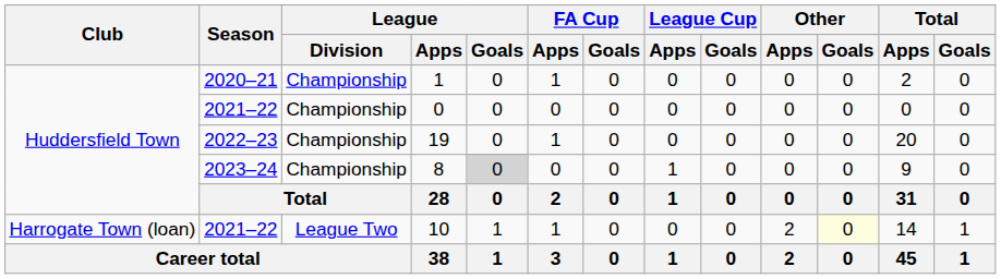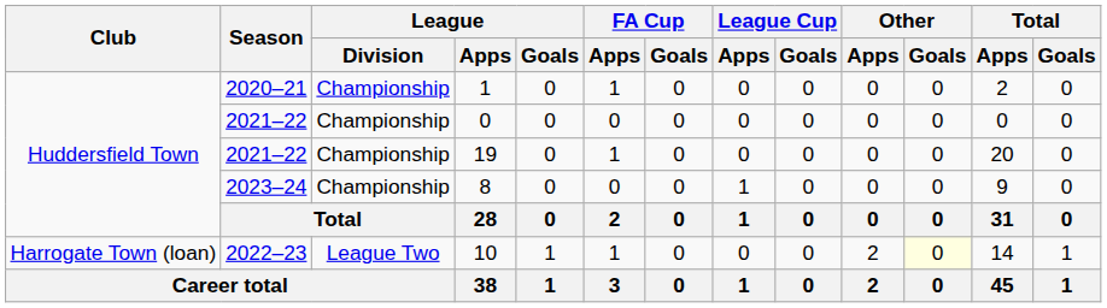19 | Season: 2022–23 -> 2021–22
8 | League / Goals: lightgrey background -> no background
10 | Season: 2021–22 -> 2022–23
